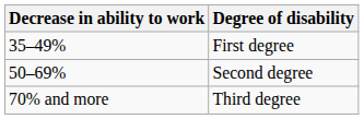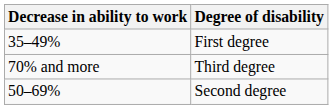rows swapped: Second degree <-> Third degree
